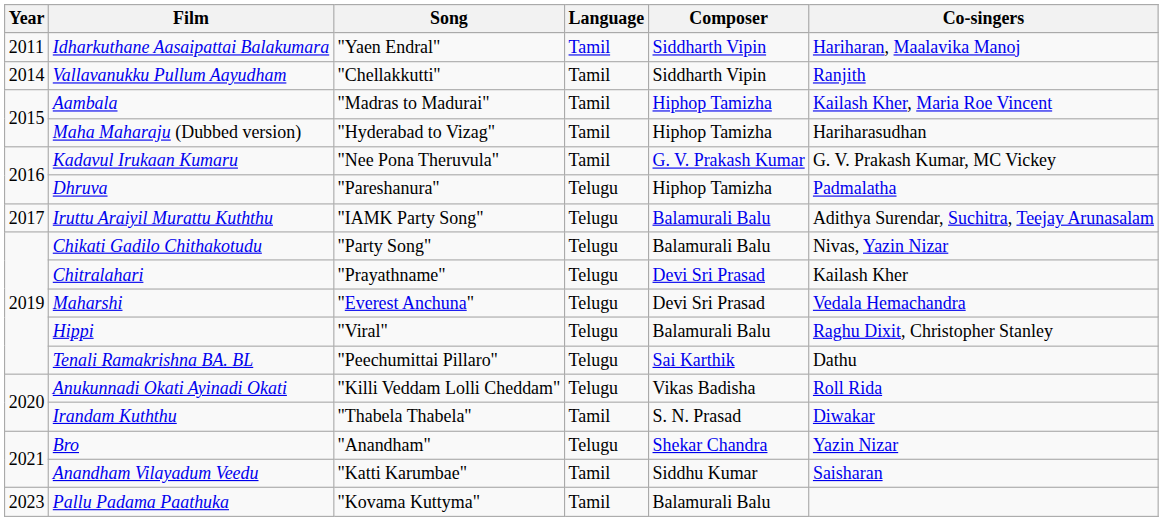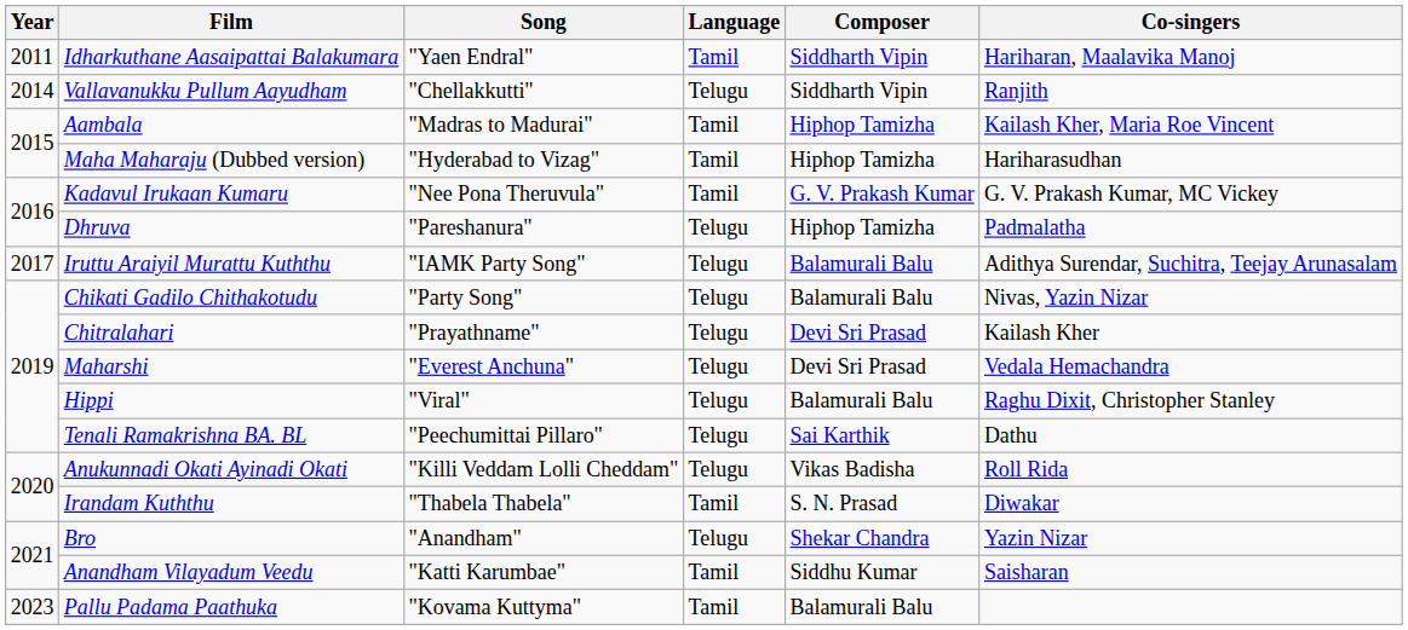Vallavanukku Pullum Aayudham | Language: Tamil -> Telugu
